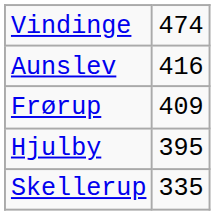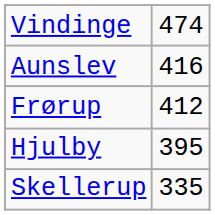Frørup | column 2: 409 -> 412
